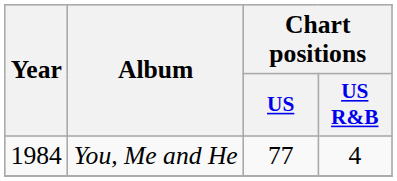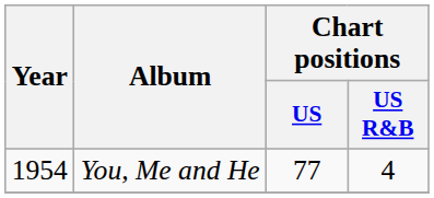You, Me and He | Year: 1984 -> 1954
